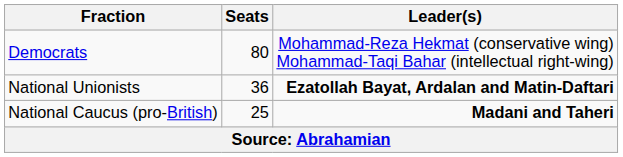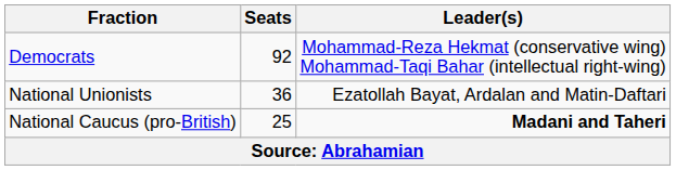Democrats | Seats: 80 -> 92
National Unionists | Leader(s): bold -> normal
